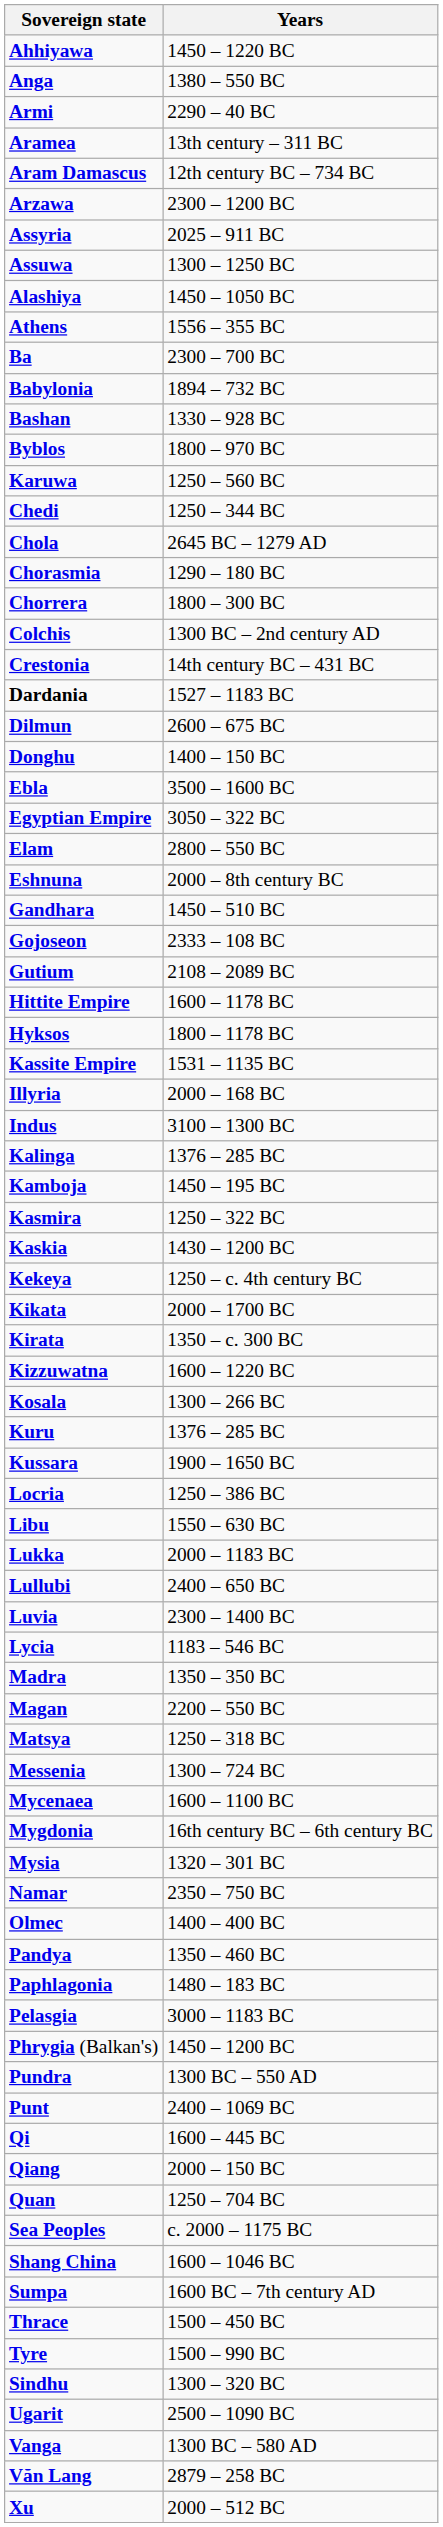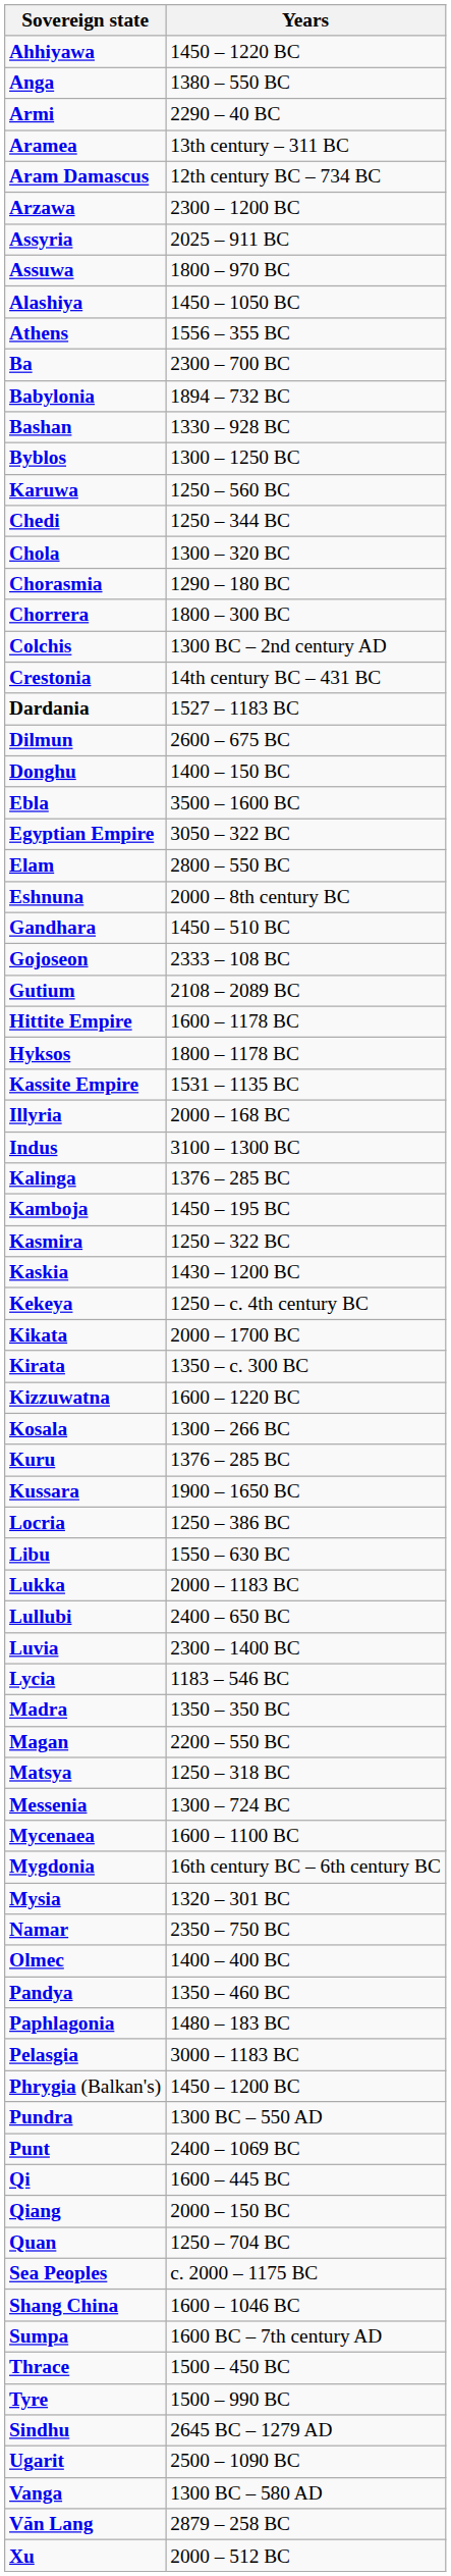Assuwa | Years: 1300 – 1250 BC -> 1800 – 970 BC
Byblos | Years: 1800 – 970 BC -> 1300 – 1250 BC
Chola | Years: 2645 BC – 1279 AD -> 1300 – 320 BC
Sindhu | Years: 1300 – 320 BC -> 2645 BC – 1279 AD
